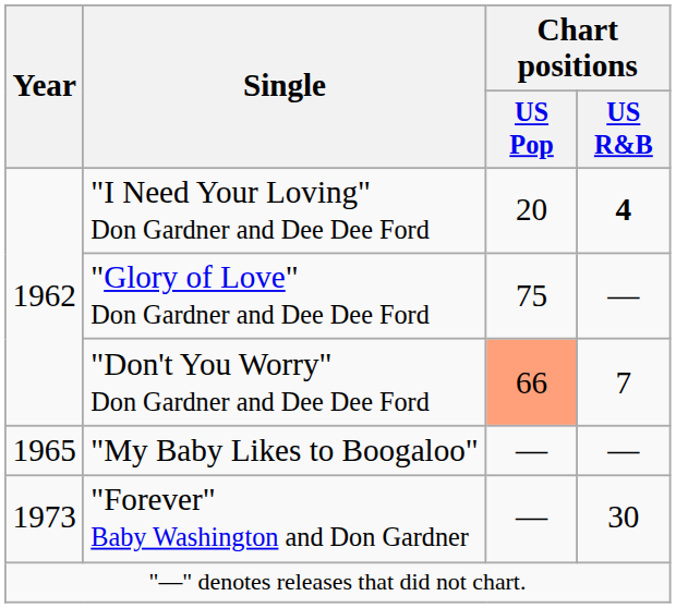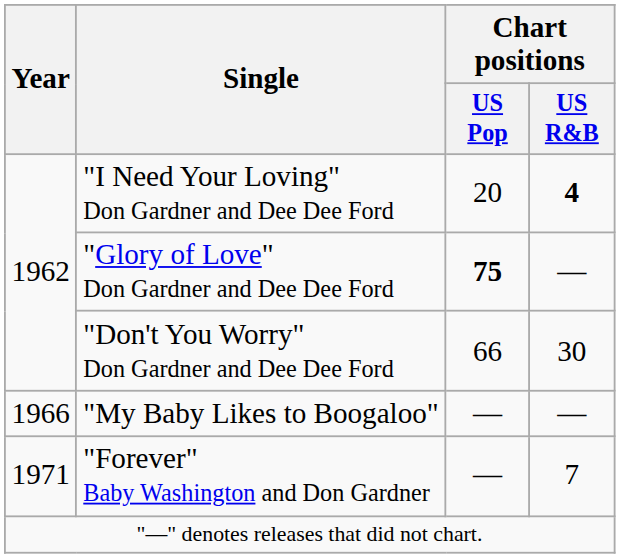"Glory of Love" Don Gardner and Dee Dee Ford | Chart positions / US Pop: normal -> bold
"Don't You Worry" Don Gardner and Dee Dee Ford | Chart positions / US Pop: lightsalmon background -> no background
"Don't You Worry" Don Gardner and Dee Dee Ford | Chart positions / US R&B: 7 -> 30
"My Baby Likes to Boogaloo" | Year: 1965 -> 1966
"Forever" Baby Washington and Don Gardner | Year: 1973 -> 1971
"Forever" Baby Washington and Don Gardner | Chart positions / US R&B: 30 -> 7
